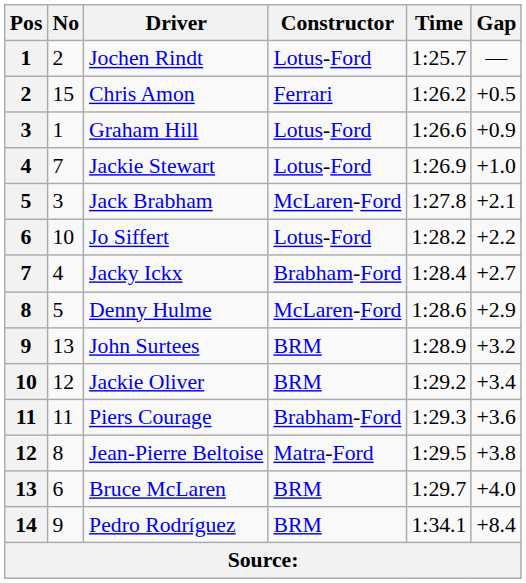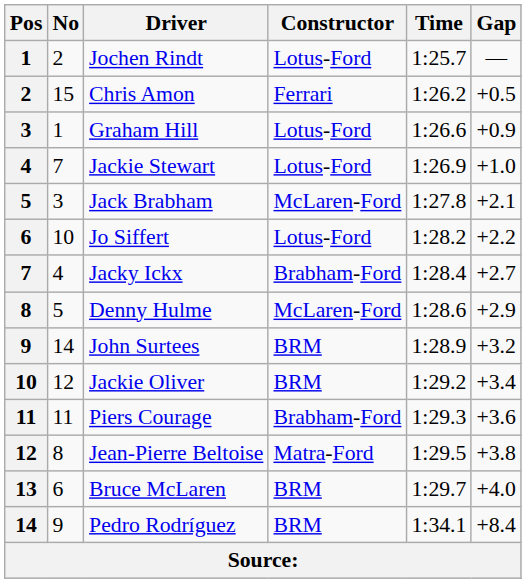John Surtees | No: 13 -> 14
